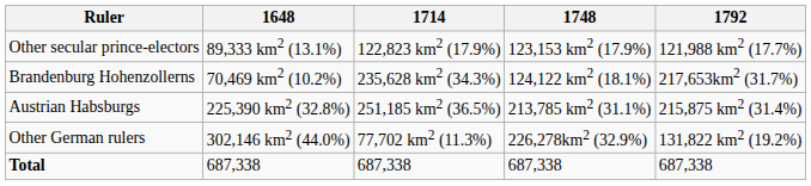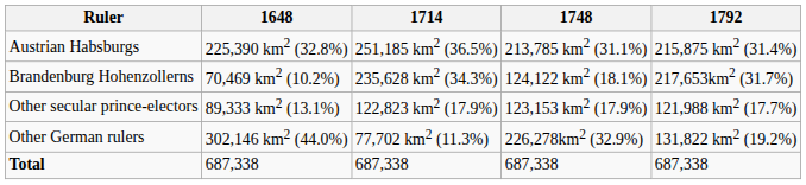rows swapped: Austrian Habsburgs <-> Other secular prince-electors
